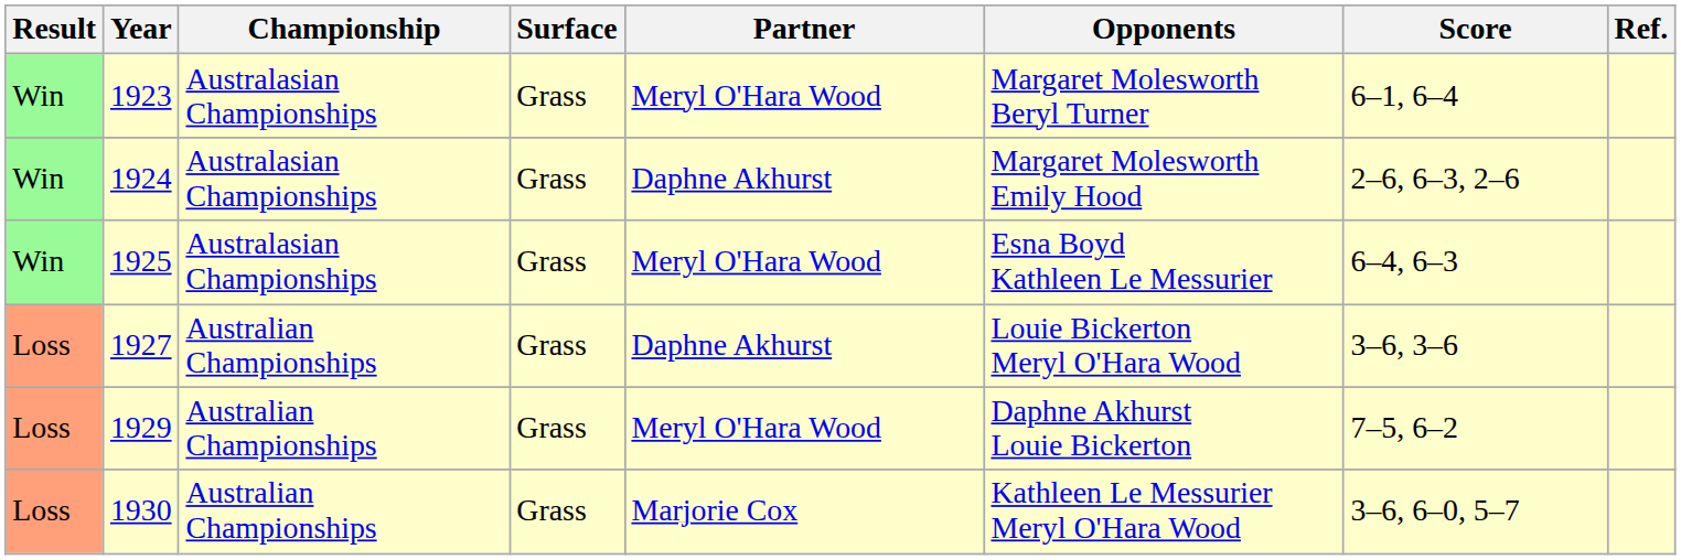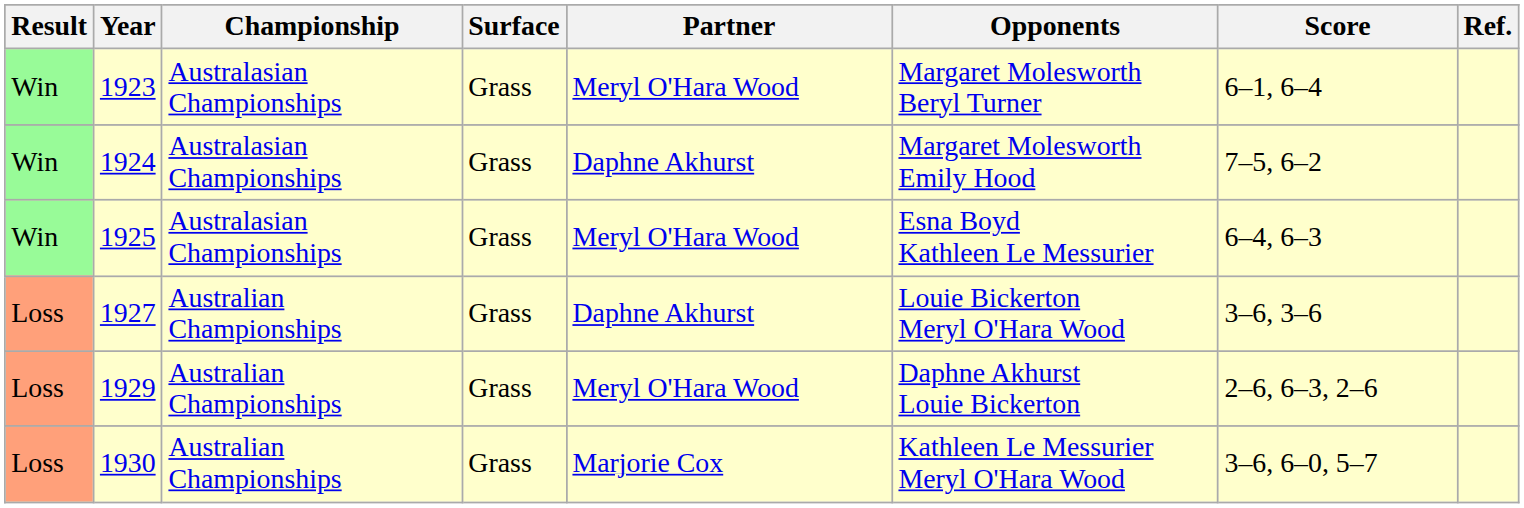1924 | Score: 2–6, 6–3, 2–6 -> 7–5, 6–2
1929 | Score: 7–5, 6–2 -> 2–6, 6–3, 2–6
